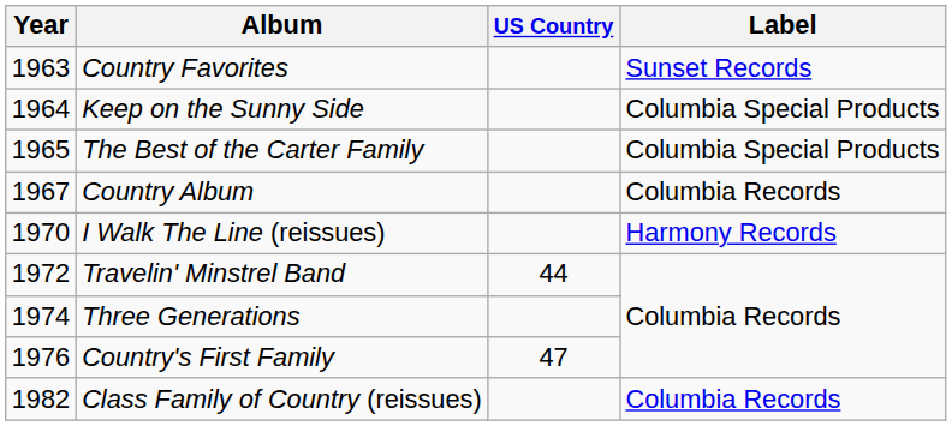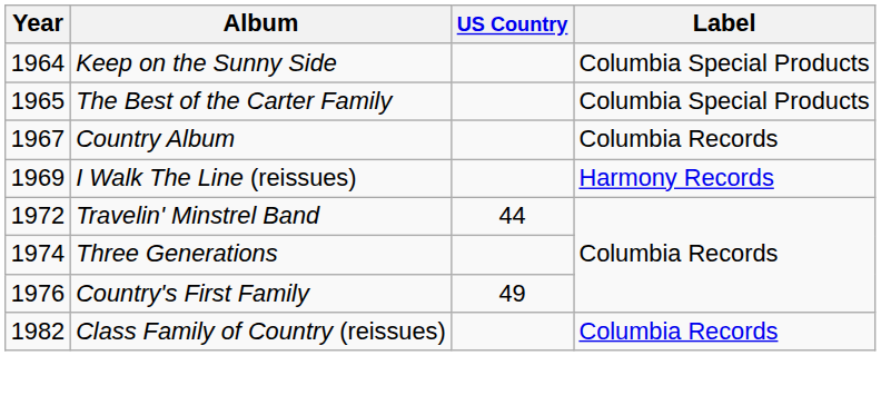- row: 1963 | Country Favorites | Sunset Records
I Walk The Line (reissues) | Year: 1970 -> 1969
Country's First Family | US Country: 47 -> 49
